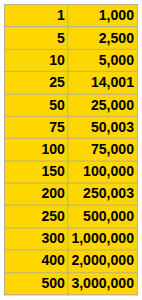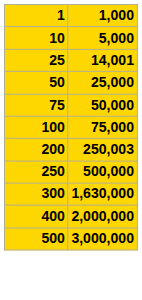- row: 5 | 2,500
75 | 1,000: 50,003 -> 50,000
- row: 150 | 100,000
300 | 1,000: 1,000,000 -> 1,630,000
